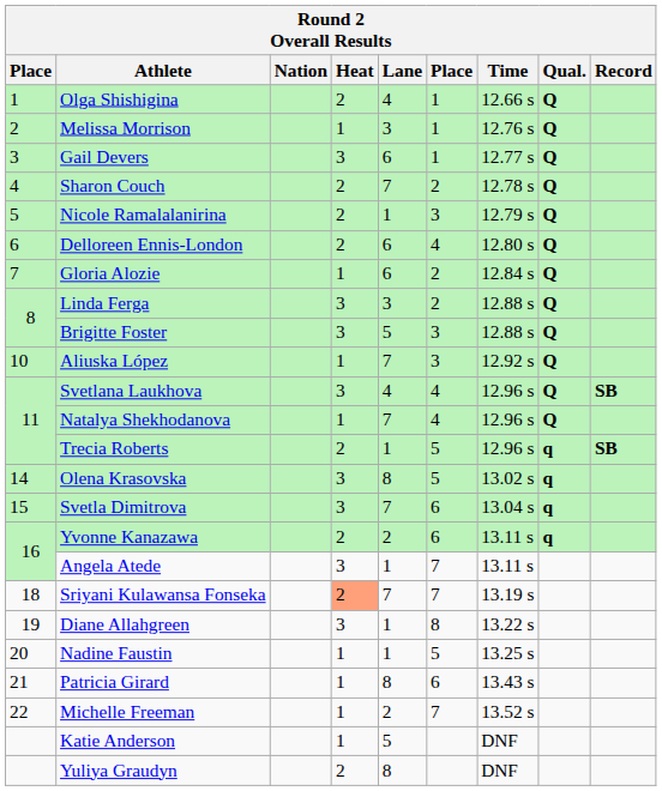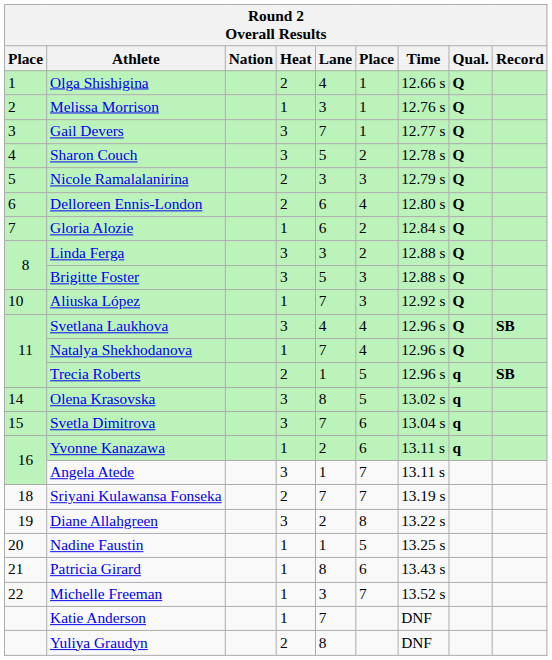Gail Devers | Lane: 6 -> 7
Sharon Couch | Heat: 2 -> 3
Sharon Couch | Lane: 7 -> 5
Nicole Ramalalanirina | Lane: 1 -> 3
Yvonne Kanazawa | Heat: 2 -> 1
Sriyani Kulawansa Fonseka | Heat: lightsalmon background -> no background
Diane Allahgreen | Lane: 1 -> 2
Michelle Freeman | Lane: 2 -> 3
Katie Anderson | Lane: 5 -> 7
